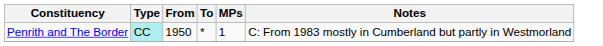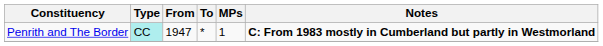Penrith and The Border | From: 1950 -> 1947
Penrith and The Border | Notes: normal -> bold
